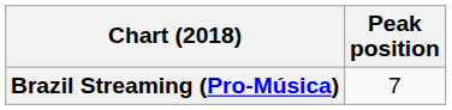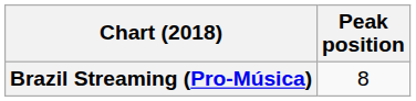Brazil Streaming (Pro-Música) | Peak position: 7 -> 8
